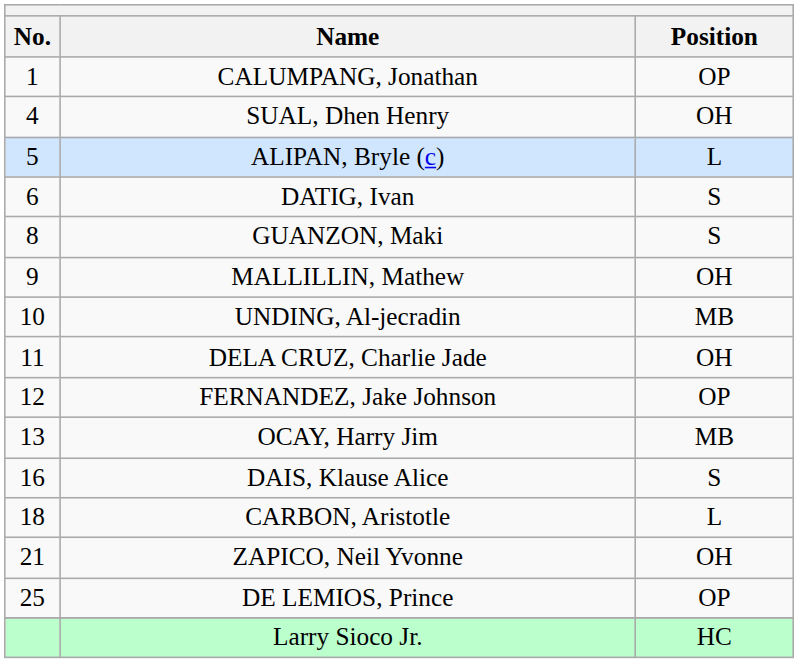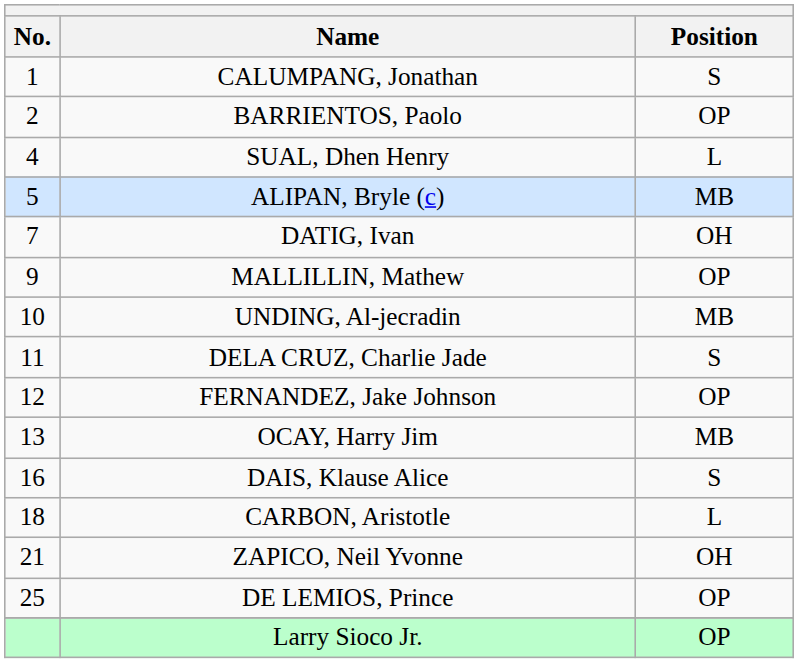CALUMPANG, Jonathan | Position: OP -> S
+ row: 2 | BARRIENTOS, Paolo | OP
SUAL, Dhen Henry | Position: OH -> L
ALIPAN, Bryle (c) | Position: L -> MB
DATIG, Ivan | No.: 6 -> 7
DATIG, Ivan | Position: S -> OH
- row: 8 | GUANZON, Maki | S
MALLILLIN, Mathew | Position: OH -> OP
DELA CRUZ, Charlie Jade | Position: OH -> S
Larry Sioco Jr. | Position: HC -> OP
